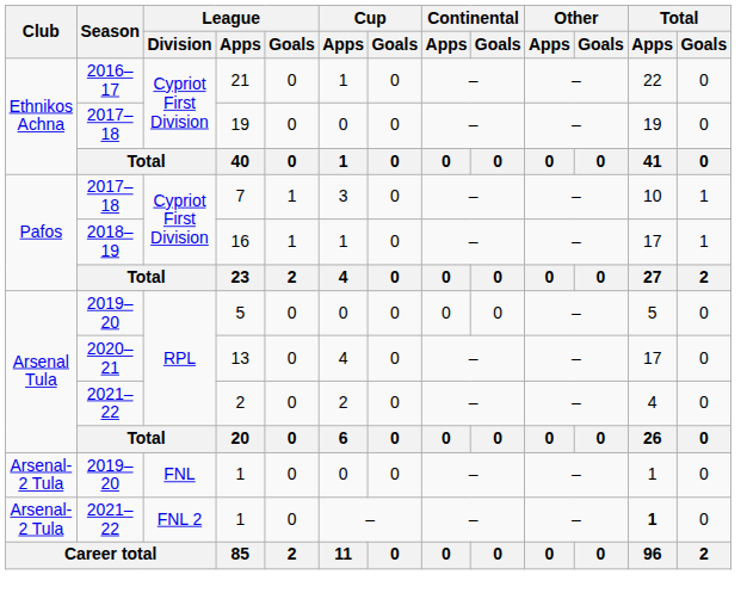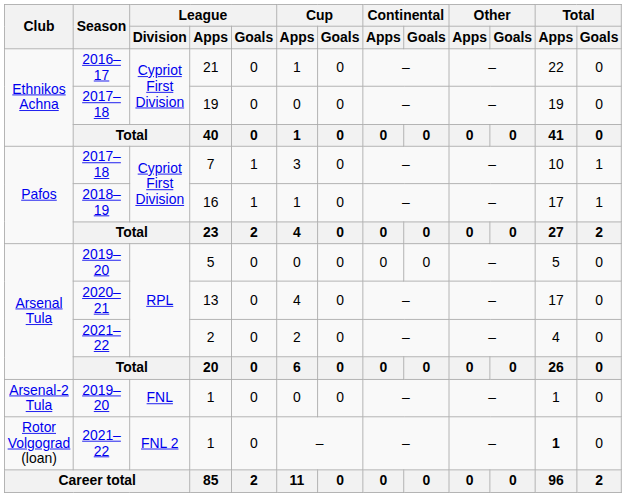2021–22 / 1 | Club: Arsenal-2 Tula -> Rotor Volgograd (loan)
